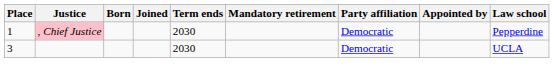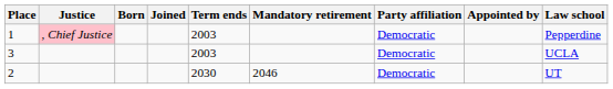1 | Term ends: 2030 -> 2003
3 | Term ends: 2030 -> 2003
+ row: 2 | 2030 | 2046 | Democratic | UT
